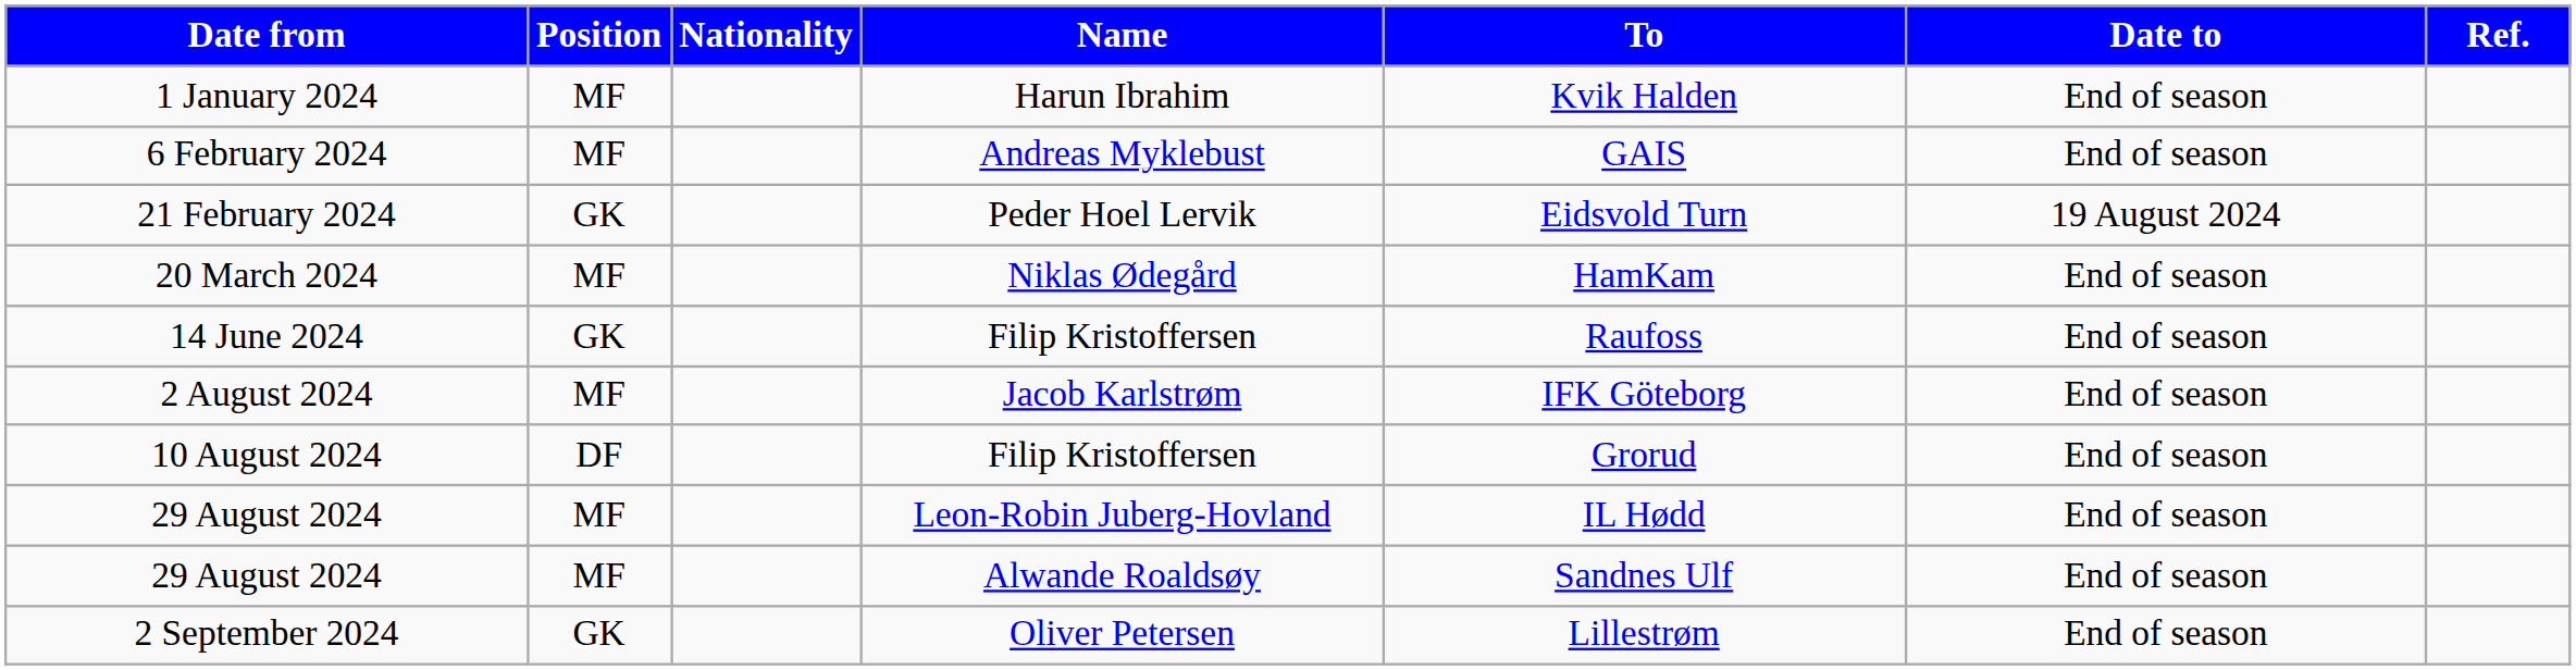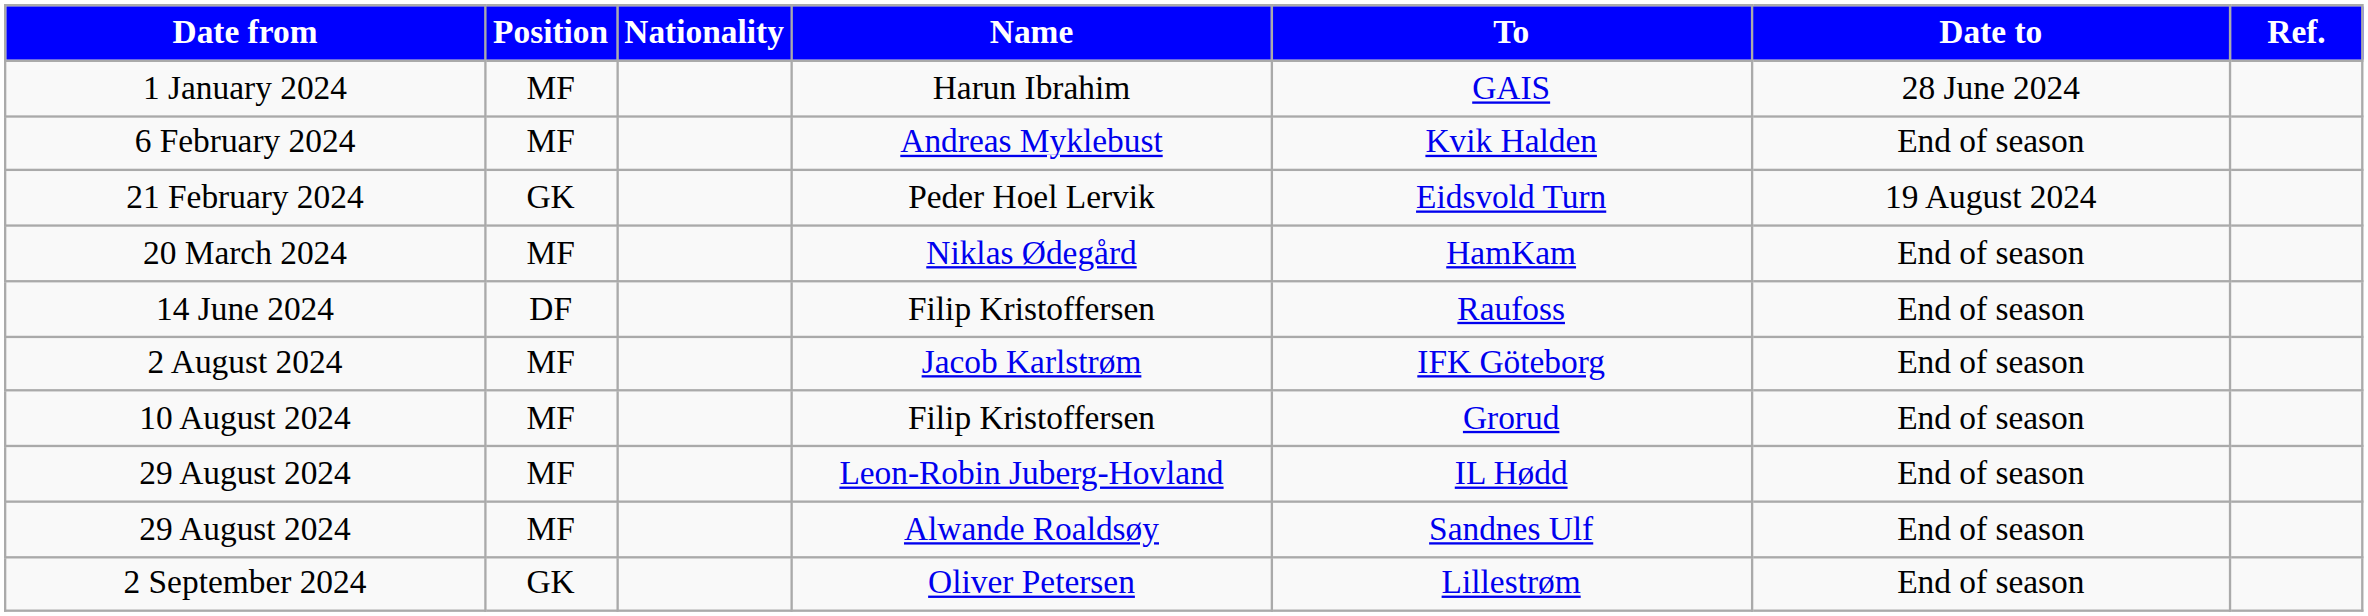1 January 2024 | To: Kvik Halden -> GAIS
1 January 2024 | Date to: End of season -> 28 June 2024
6 February 2024 | To: GAIS -> Kvik Halden
14 June 2024 | Position: GK -> DF
10 August 2024 | Position: DF -> MF
